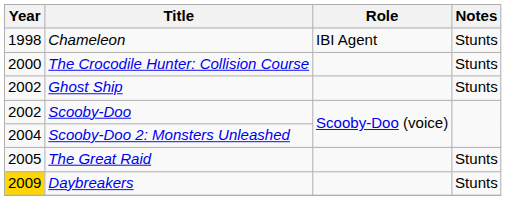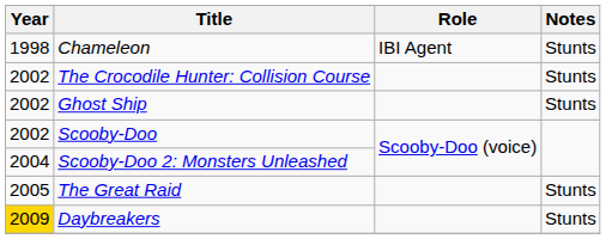The Crocodile Hunter: Collision Course | Year: 2000 -> 2002
